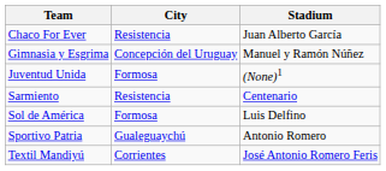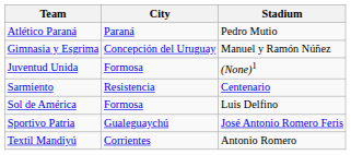+ row: Atlético Paraná | Paraná | Pedro Mutio
- row: Chaco For Ever | Resistencia | Juan Alberto García
Sportivo Patria | Stadium: Antonio Romero -> José Antonio Romero Feris
Textil Mandiyú | Stadium: José Antonio Romero Feris -> Antonio Romero
